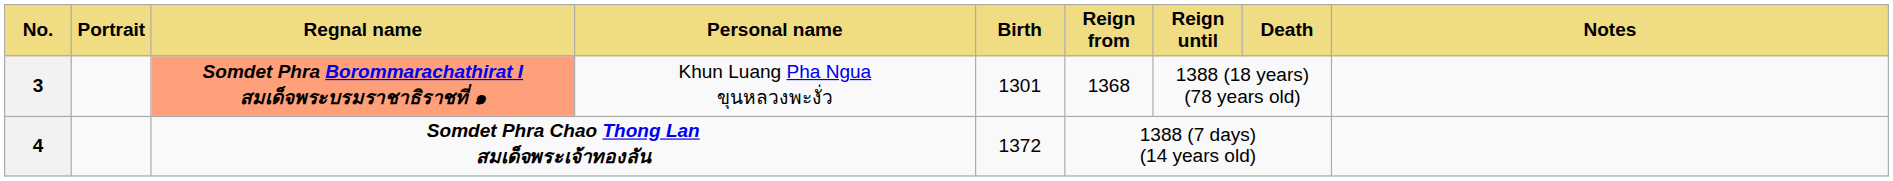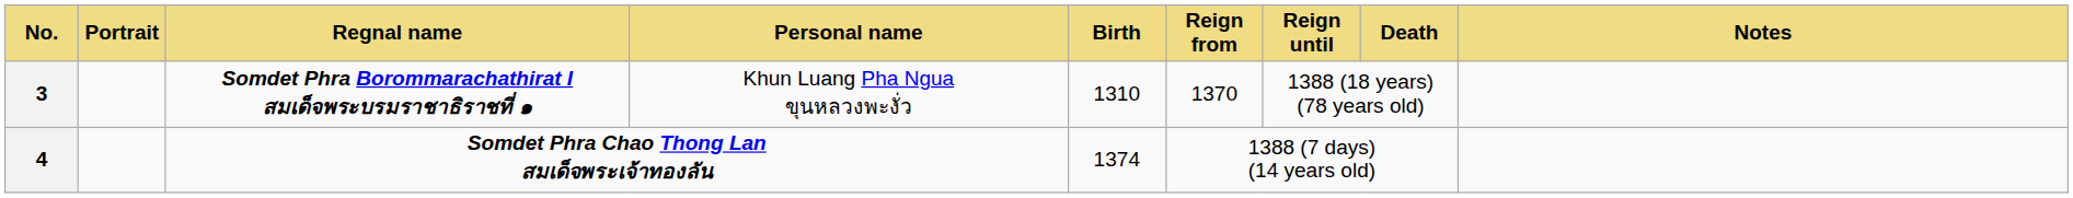3 | Regnal name: lightsalmon background -> no background
3 | Birth: 1301 -> 1310
3 | Reign from: 1368 -> 1370
4 | Birth: 1372 -> 1374
